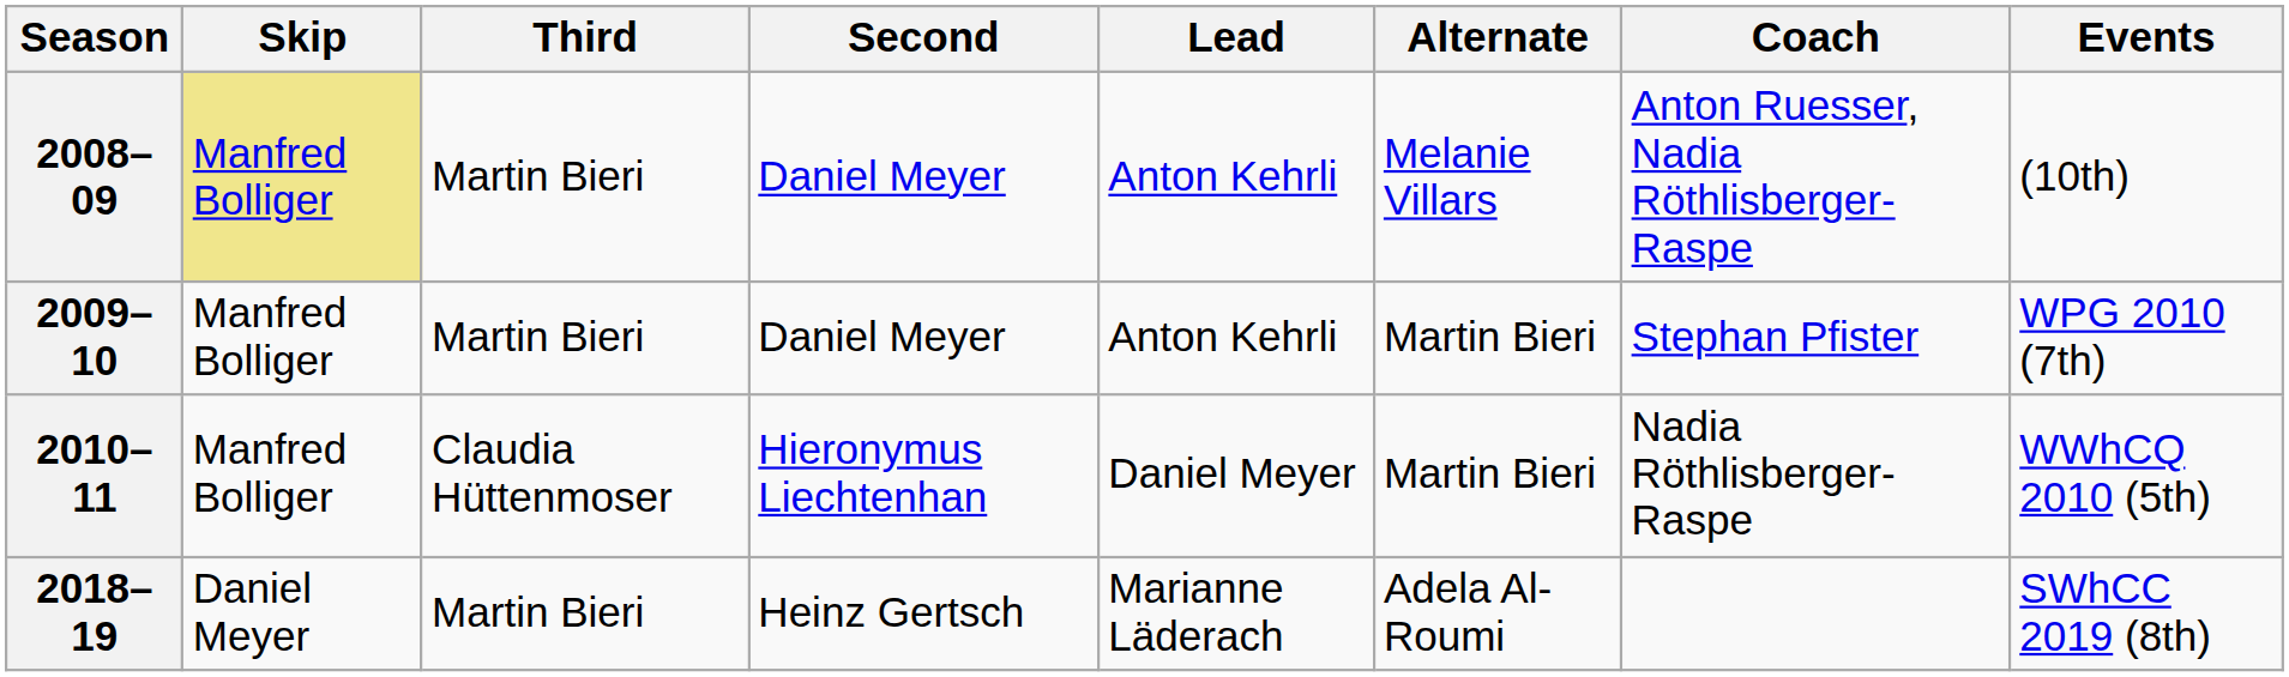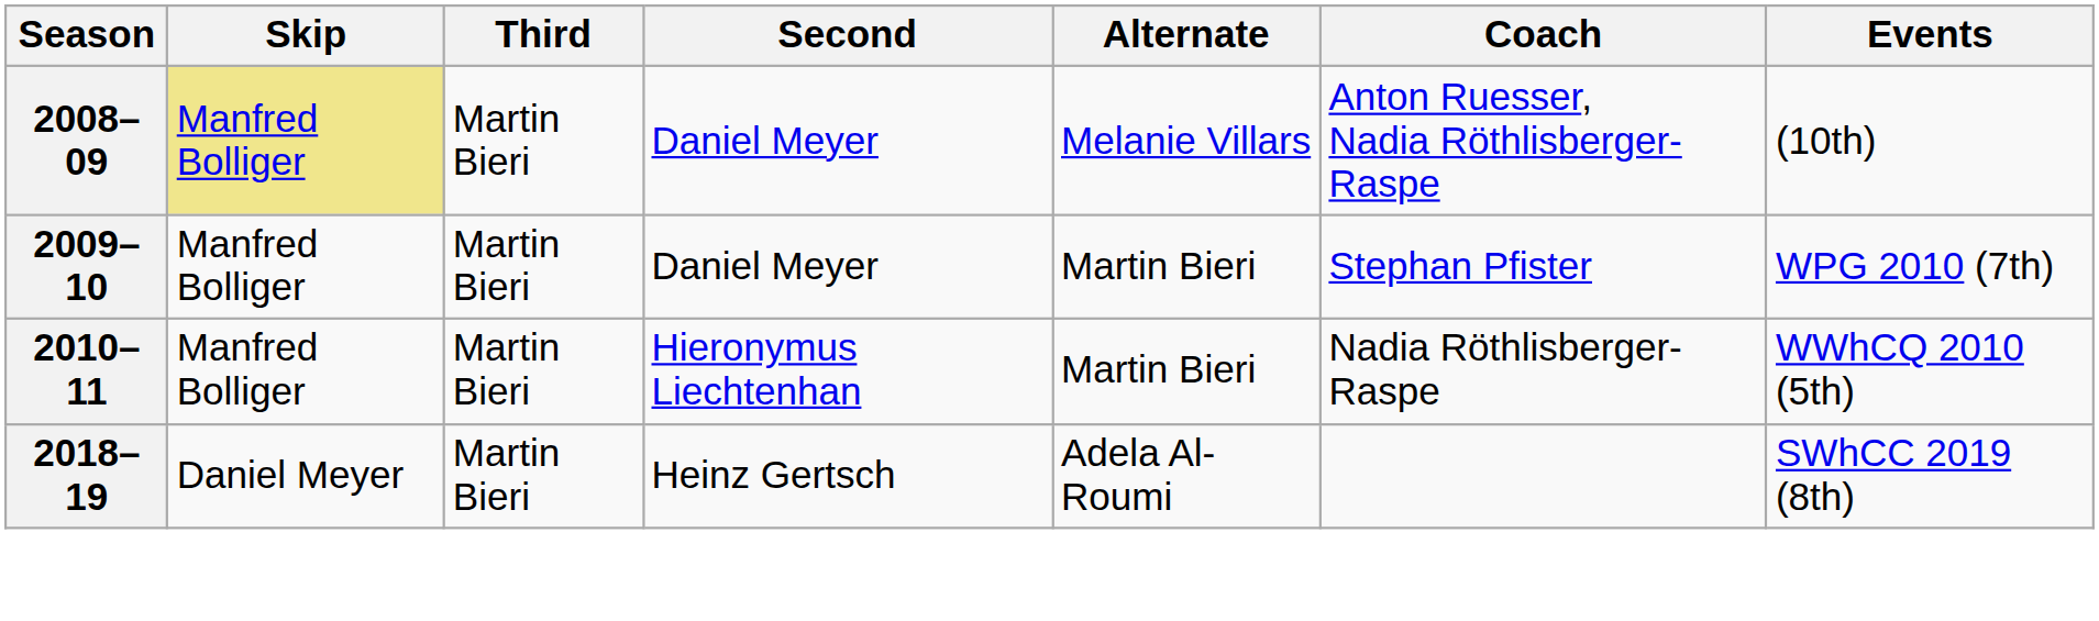- column: Lead | Anton Kehrli | Anton Kehrli | Daniel Meyer | Marianne Läderach
2010–11 | Third: Claudia Hüttenmoser -> Martin Bieri
